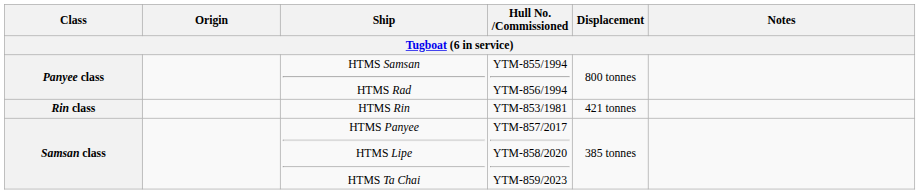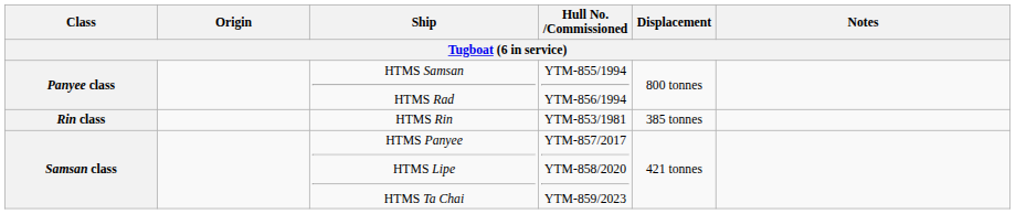Rin class | Displacement: 421 tonnes -> 385 tonnes
Samsan class | Displacement: 385 tonnes -> 421 tonnes
